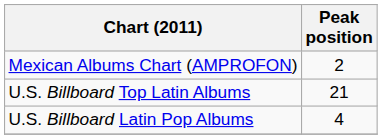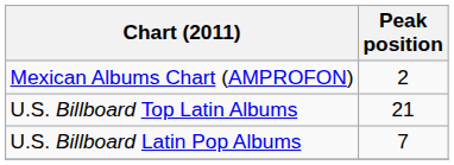U.S. Billboard Latin Pop Albums | Peak position: 4 -> 7
